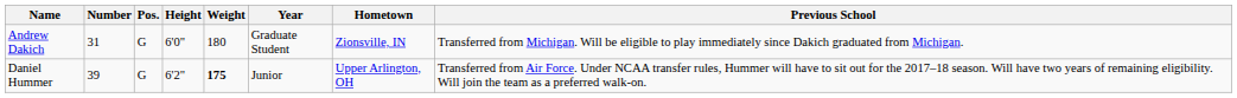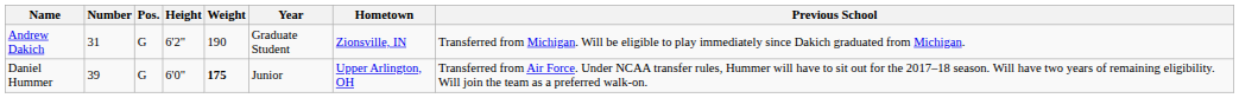Andrew Dakich | Height: 6'0" -> 6'2"
Andrew Dakich | Weight: 180 -> 190
Daniel Hummer | Height: 6'2" -> 6'0"
